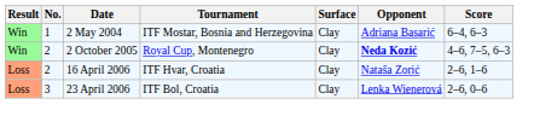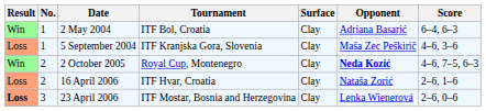2 May 2004 | Tournament: ITF Mostar, Bosnia and Herzegovina -> ITF Bol, Croatia
+ row: Loss | 1 | 5 September 2004 | ITF Kranjska Gora, Slovenia | Clay | Maša Zec Peškirič | 4–6, 3–6
23 April 2006 | Result: normal -> bold
23 April 2006 | Tournament: ITF Bol, Croatia -> ITF Mostar, Bosnia and Herzegovina
